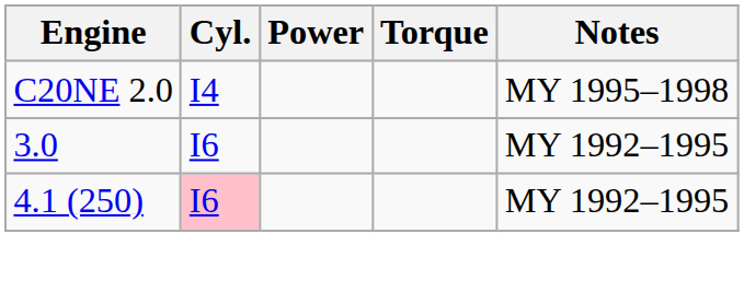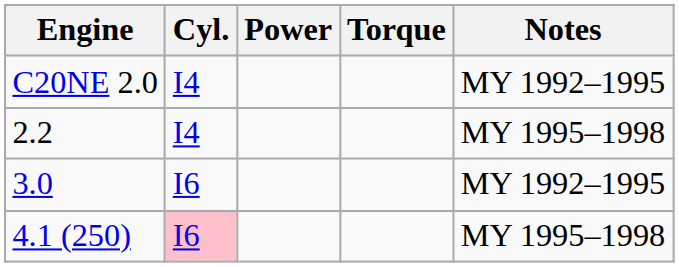C20NE 2.0 | Notes: MY 1995–1998 -> MY 1992–1995
+ row: 2.2 | I4 | MY 1995–1998
4.1 (250) | Notes: MY 1992–1995 -> MY 1995–1998
